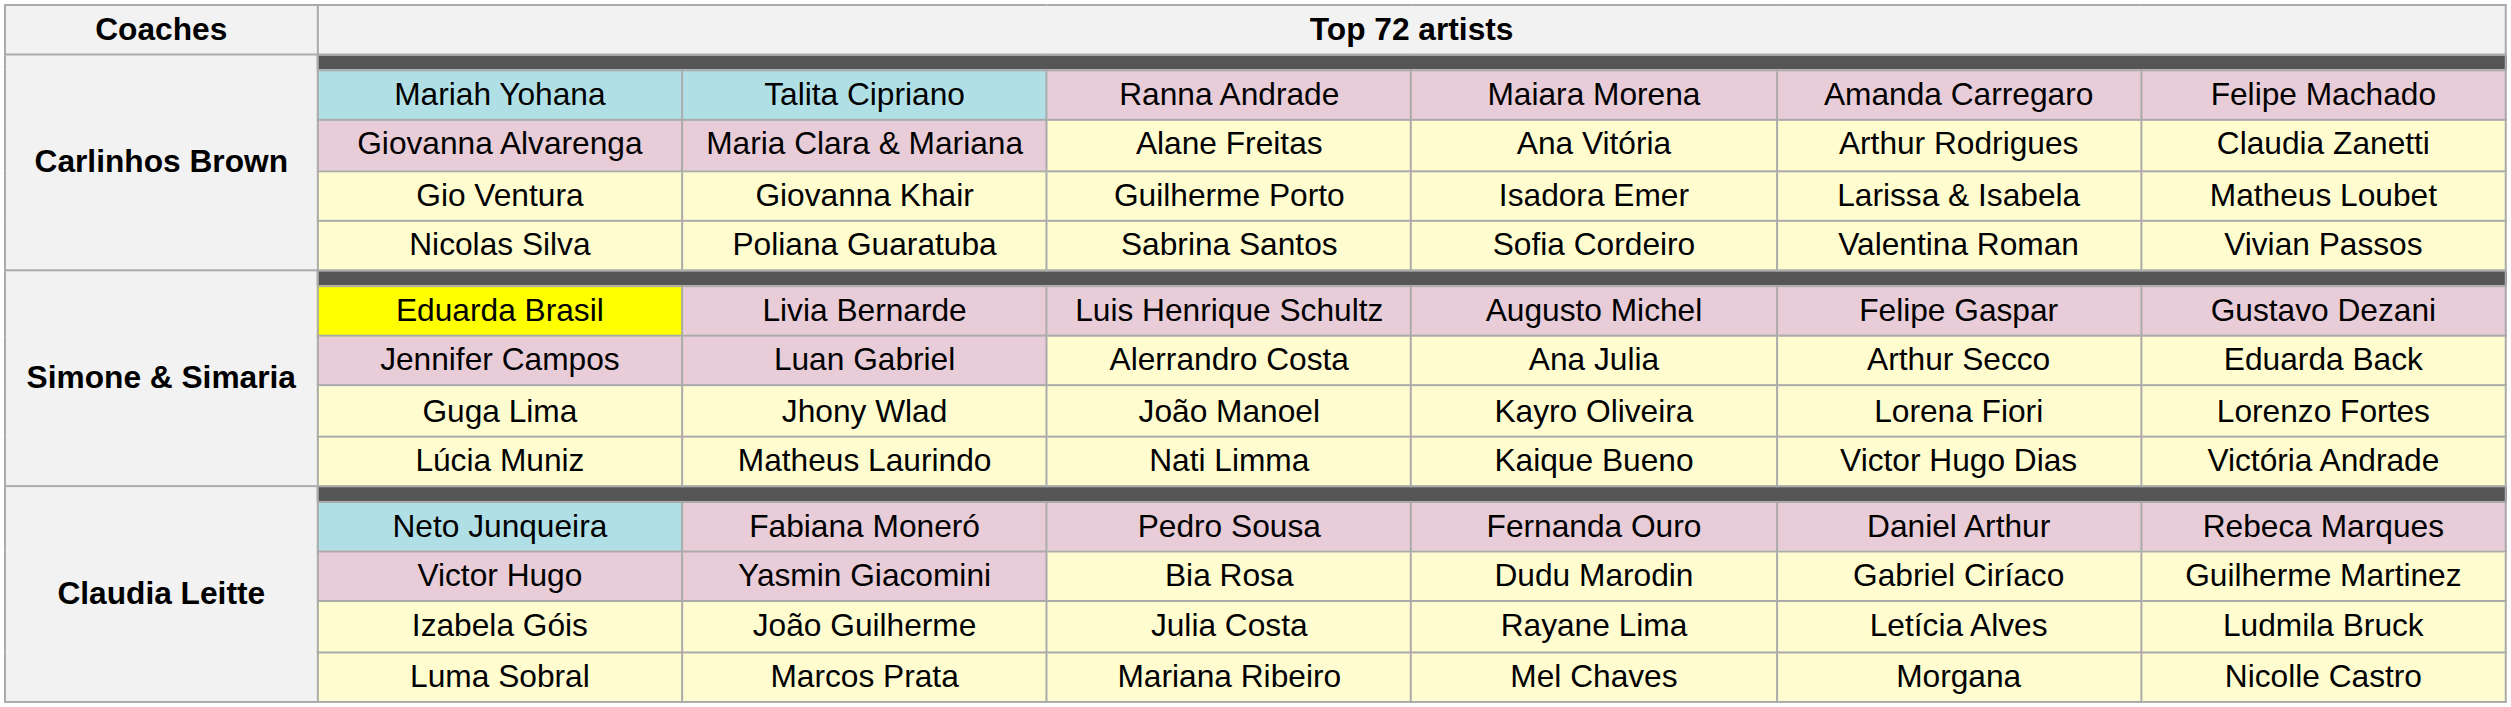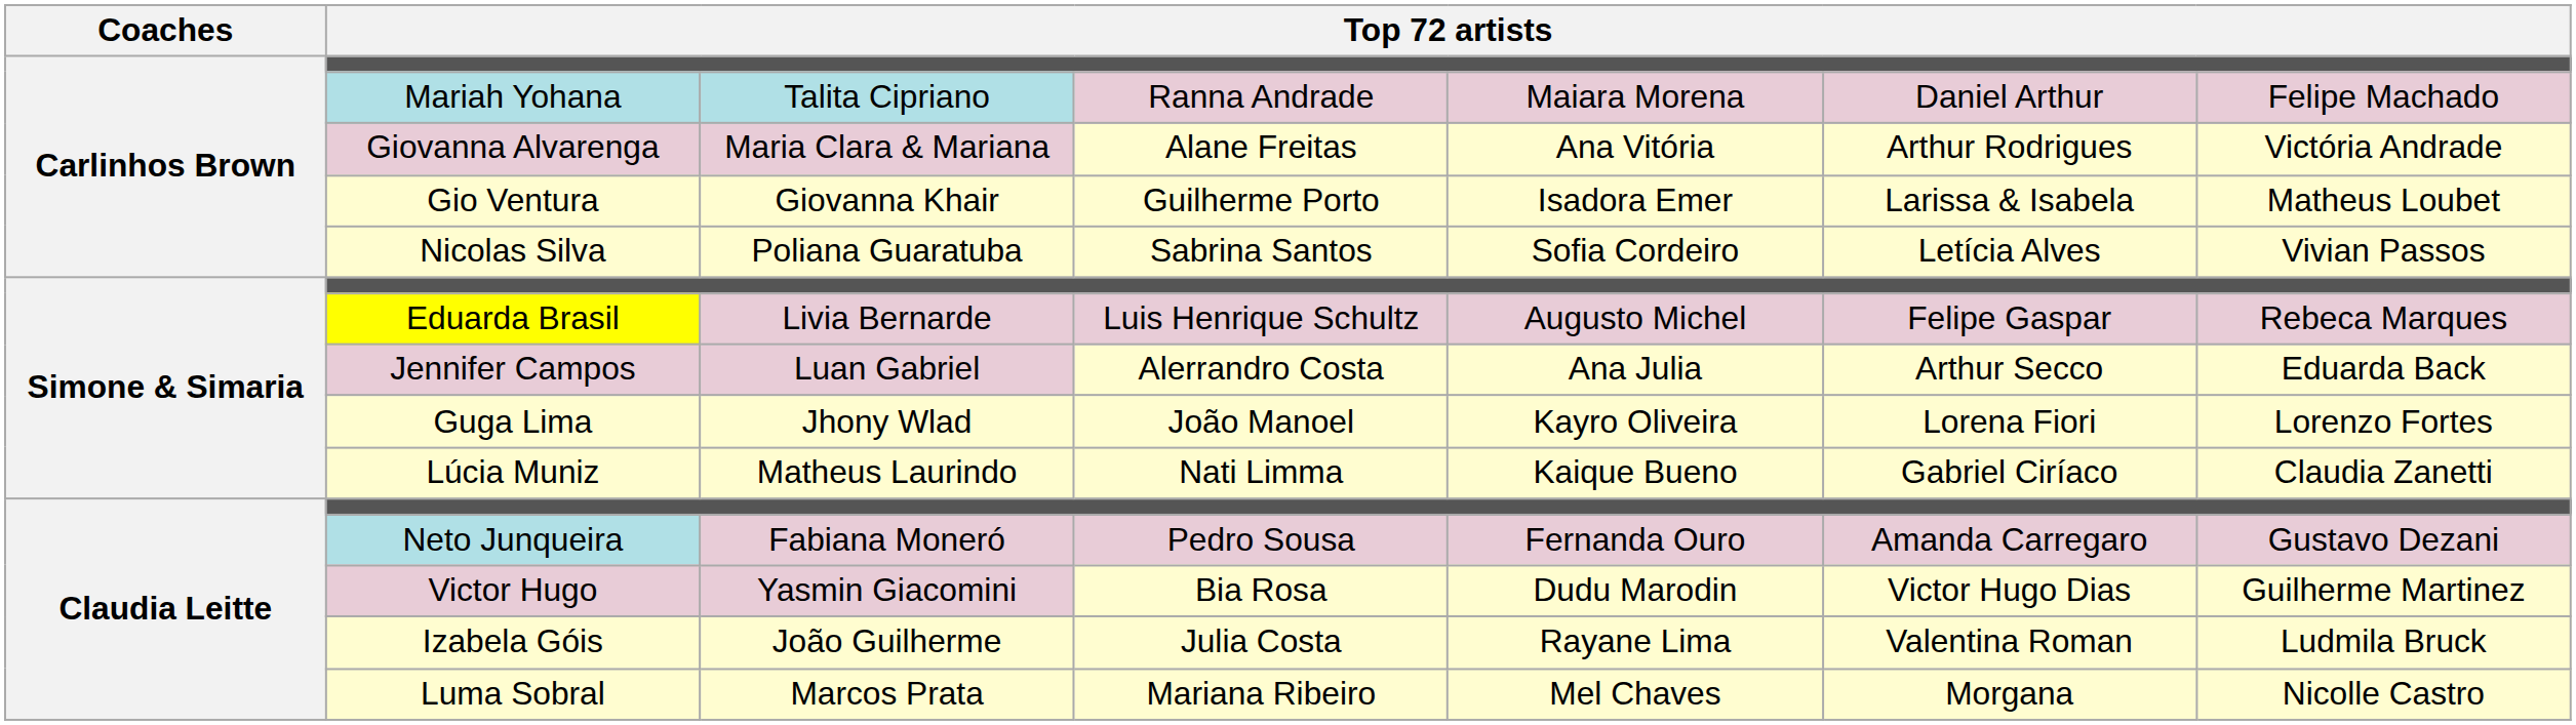Mariah Yohana | column 6: Amanda Carregaro -> Daniel Arthur
Giovanna Alvarenga | column 7: Claudia Zanetti -> Victória Andrade
Nicolas Silva | column 6: Valentina Roman -> Letícia Alves
Eduarda Brasil | column 7: Gustavo Dezani -> Rebeca Marques
Lúcia Muniz | column 6: Victor Hugo Dias -> Gabriel Ciríaco
Lúcia Muniz | column 7: Victória Andrade -> Claudia Zanetti
Neto Junqueira | column 6: Daniel Arthur -> Amanda Carregaro
Neto Junqueira | column 7: Rebeca Marques -> Gustavo Dezani
Victor Hugo | column 6: Gabriel Ciríaco -> Victor Hugo Dias
Izabela Góis | column 6: Letícia Alves -> Valentina Roman
